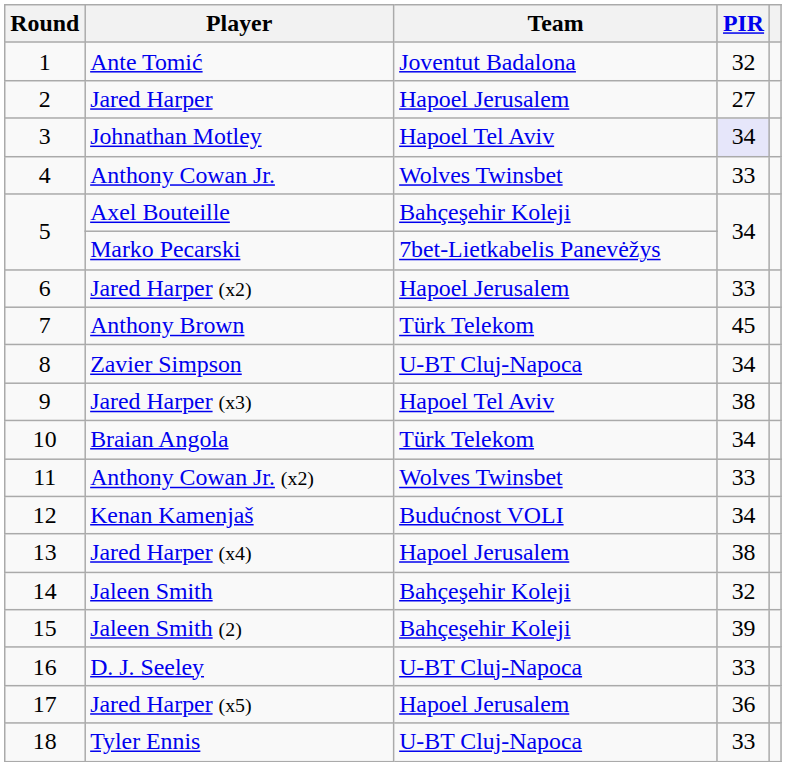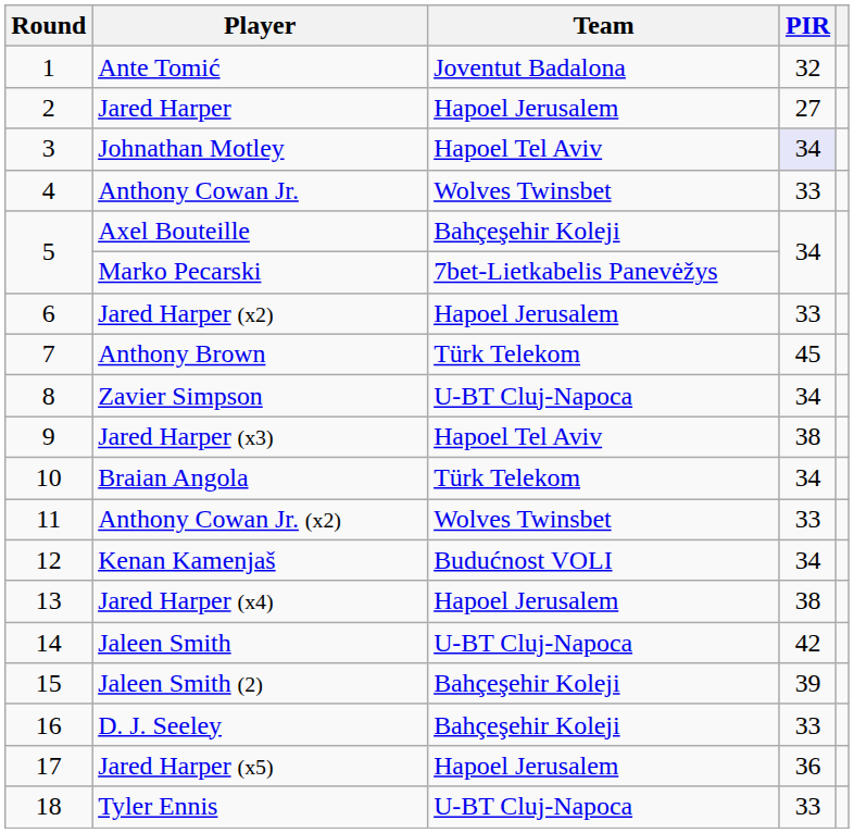Jaleen Smith | Team: Bahçeşehir Koleji -> U-BT Cluj-Napoca
Jaleen Smith | PIR: 32 -> 42
D. J. Seeley | Team: U-BT Cluj-Napoca -> Bahçeşehir Koleji
